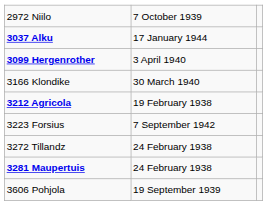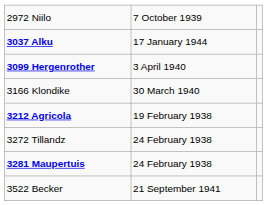- row: 3223 Forsius | 7 September 1942
+ row: 3522 Becker | 21 September 1941
- row: 3606 Pohjola | 19 September 1939
